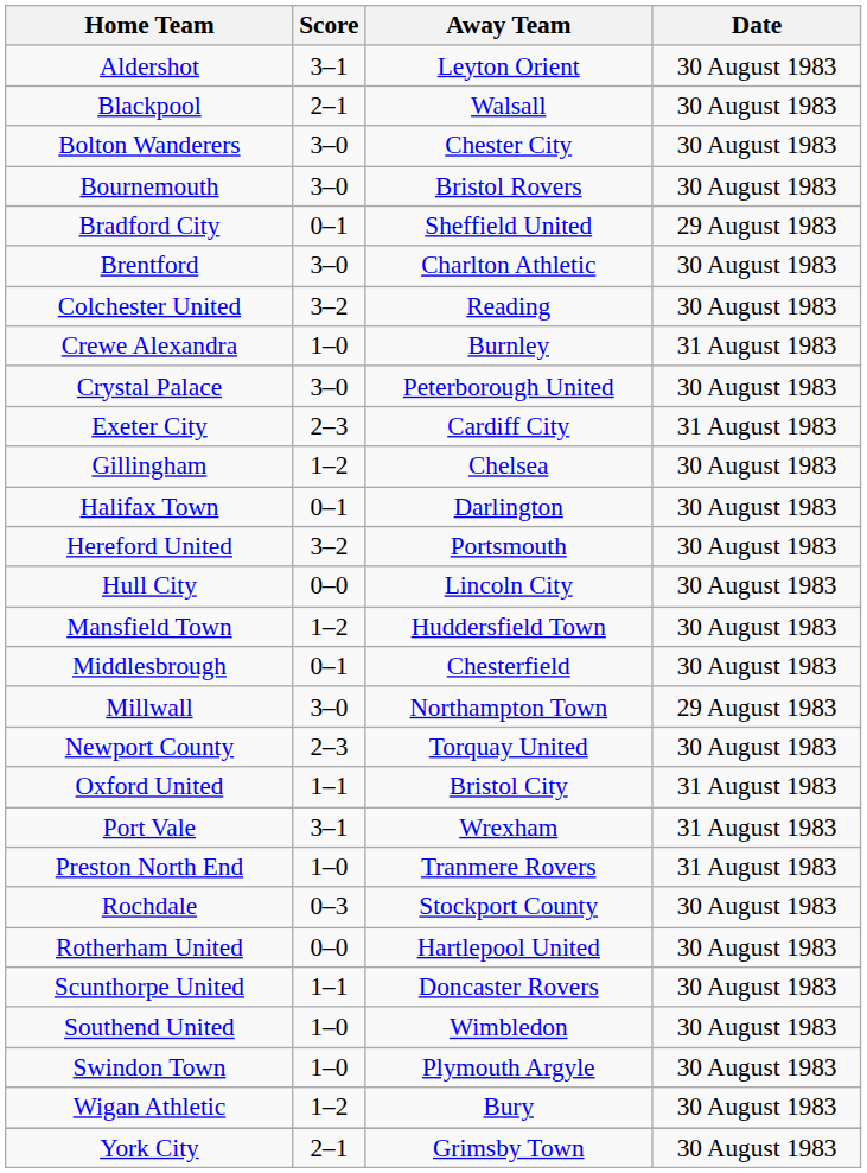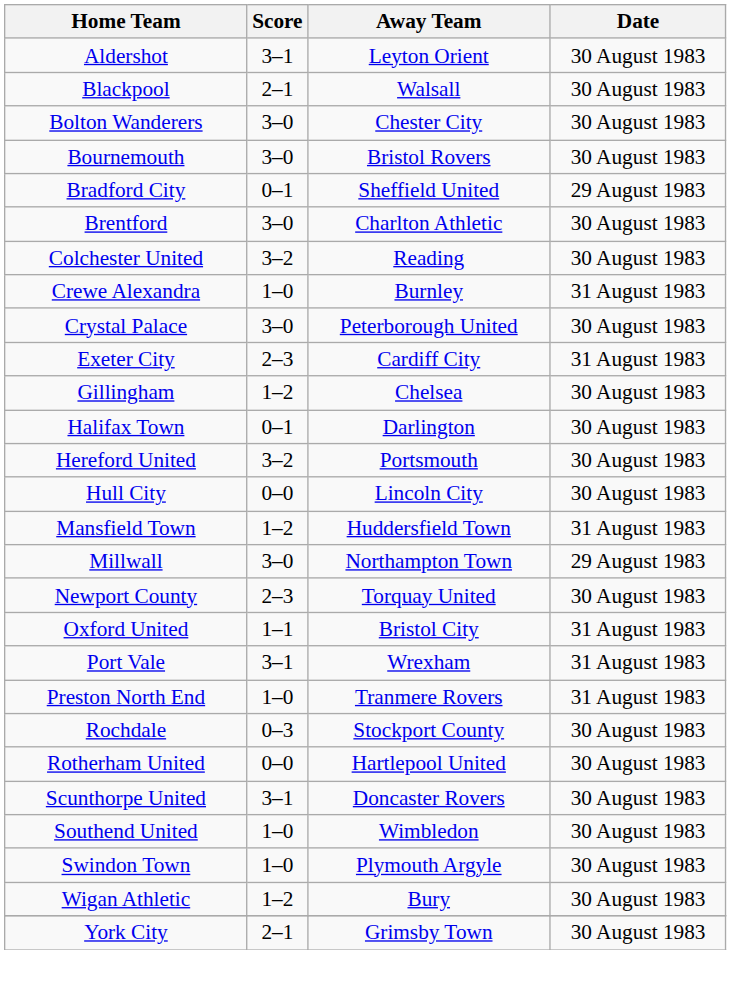Mansfield Town | Date: 30 August 1983 -> 31 August 1983
- row: Middlesbrough | 0–1 | Chesterfield | 30 August 1983
Scunthorpe United | Score: 1–1 -> 3–1
